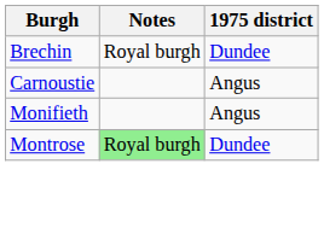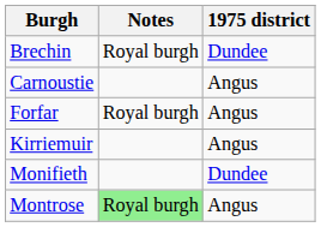+ row: Forfar | Royal burgh | Angus
+ row: Kirriemuir | Angus
Monifieth | 1975 district: Angus -> Dundee
Montrose | 1975 district: Dundee -> Angus
